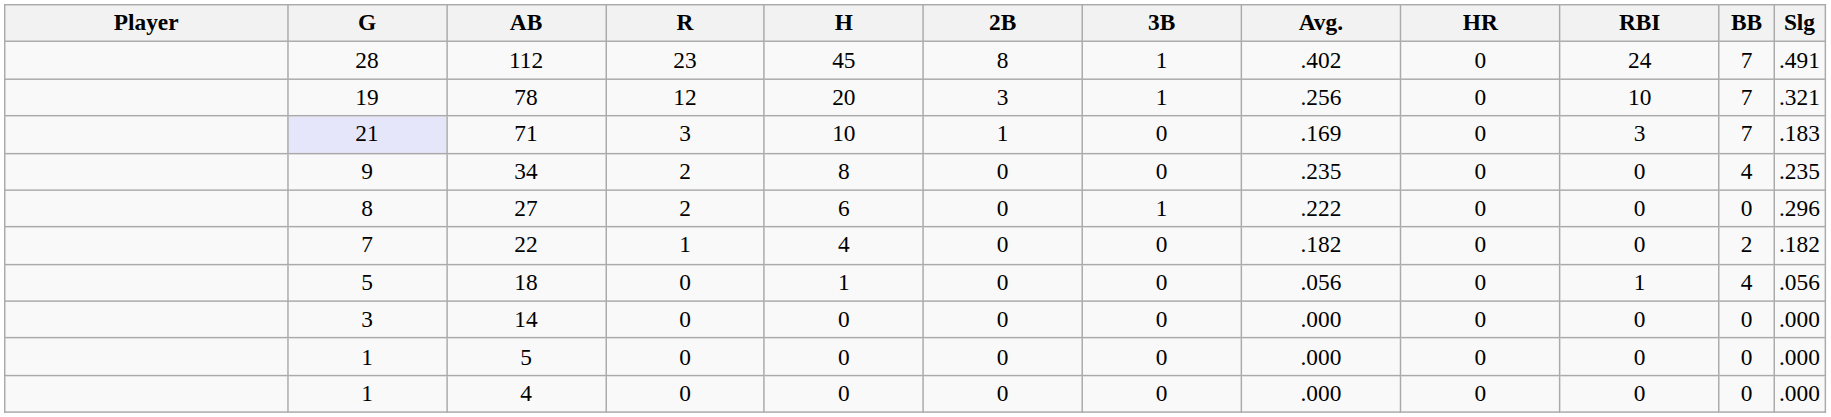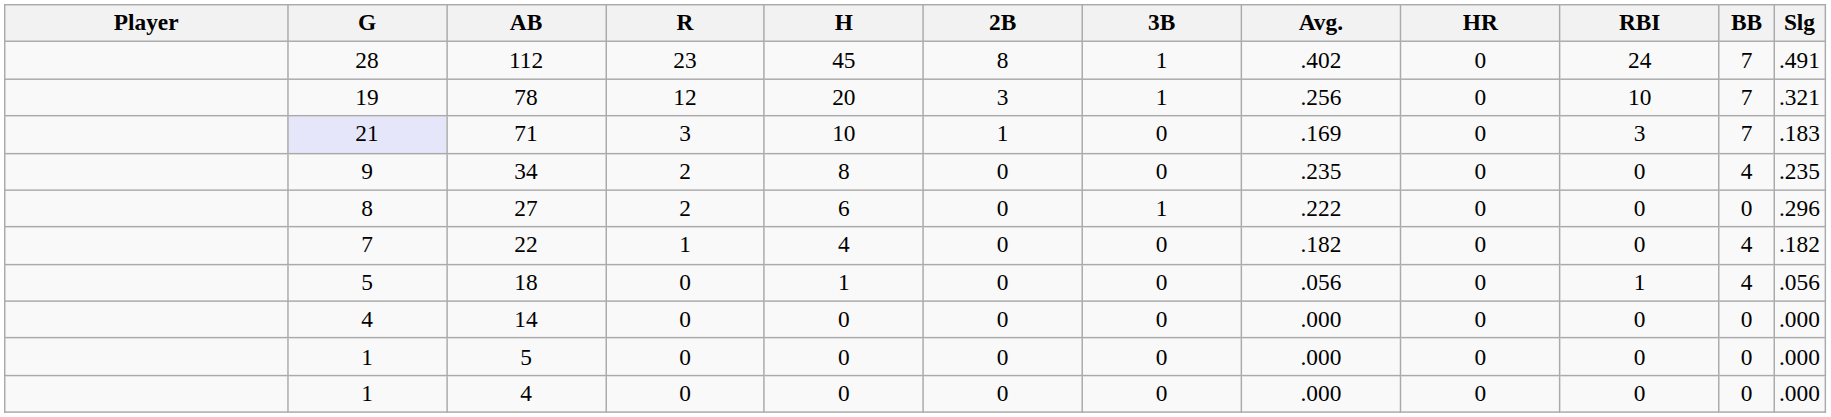22 | BB: 2 -> 4
14 | G: 3 -> 4
